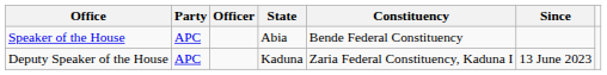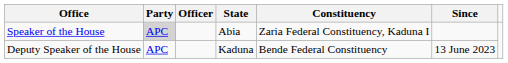Speaker of the House | Party: no background -> lightgrey background
Speaker of the House | Constituency: Bende Federal Constituency -> Zaria Federal Constituency, Kaduna I
Deputy Speaker of the House | Constituency: Zaria Federal Constituency, Kaduna I -> Bende Federal Constituency
